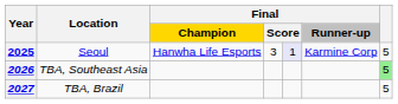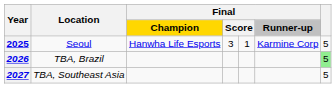2025 | column 5: lavender background -> no background
2026 | Location: TBA, Southeast Asia -> TBA, Brazil
2027 | Location: TBA, Brazil -> TBA, Southeast Asia
